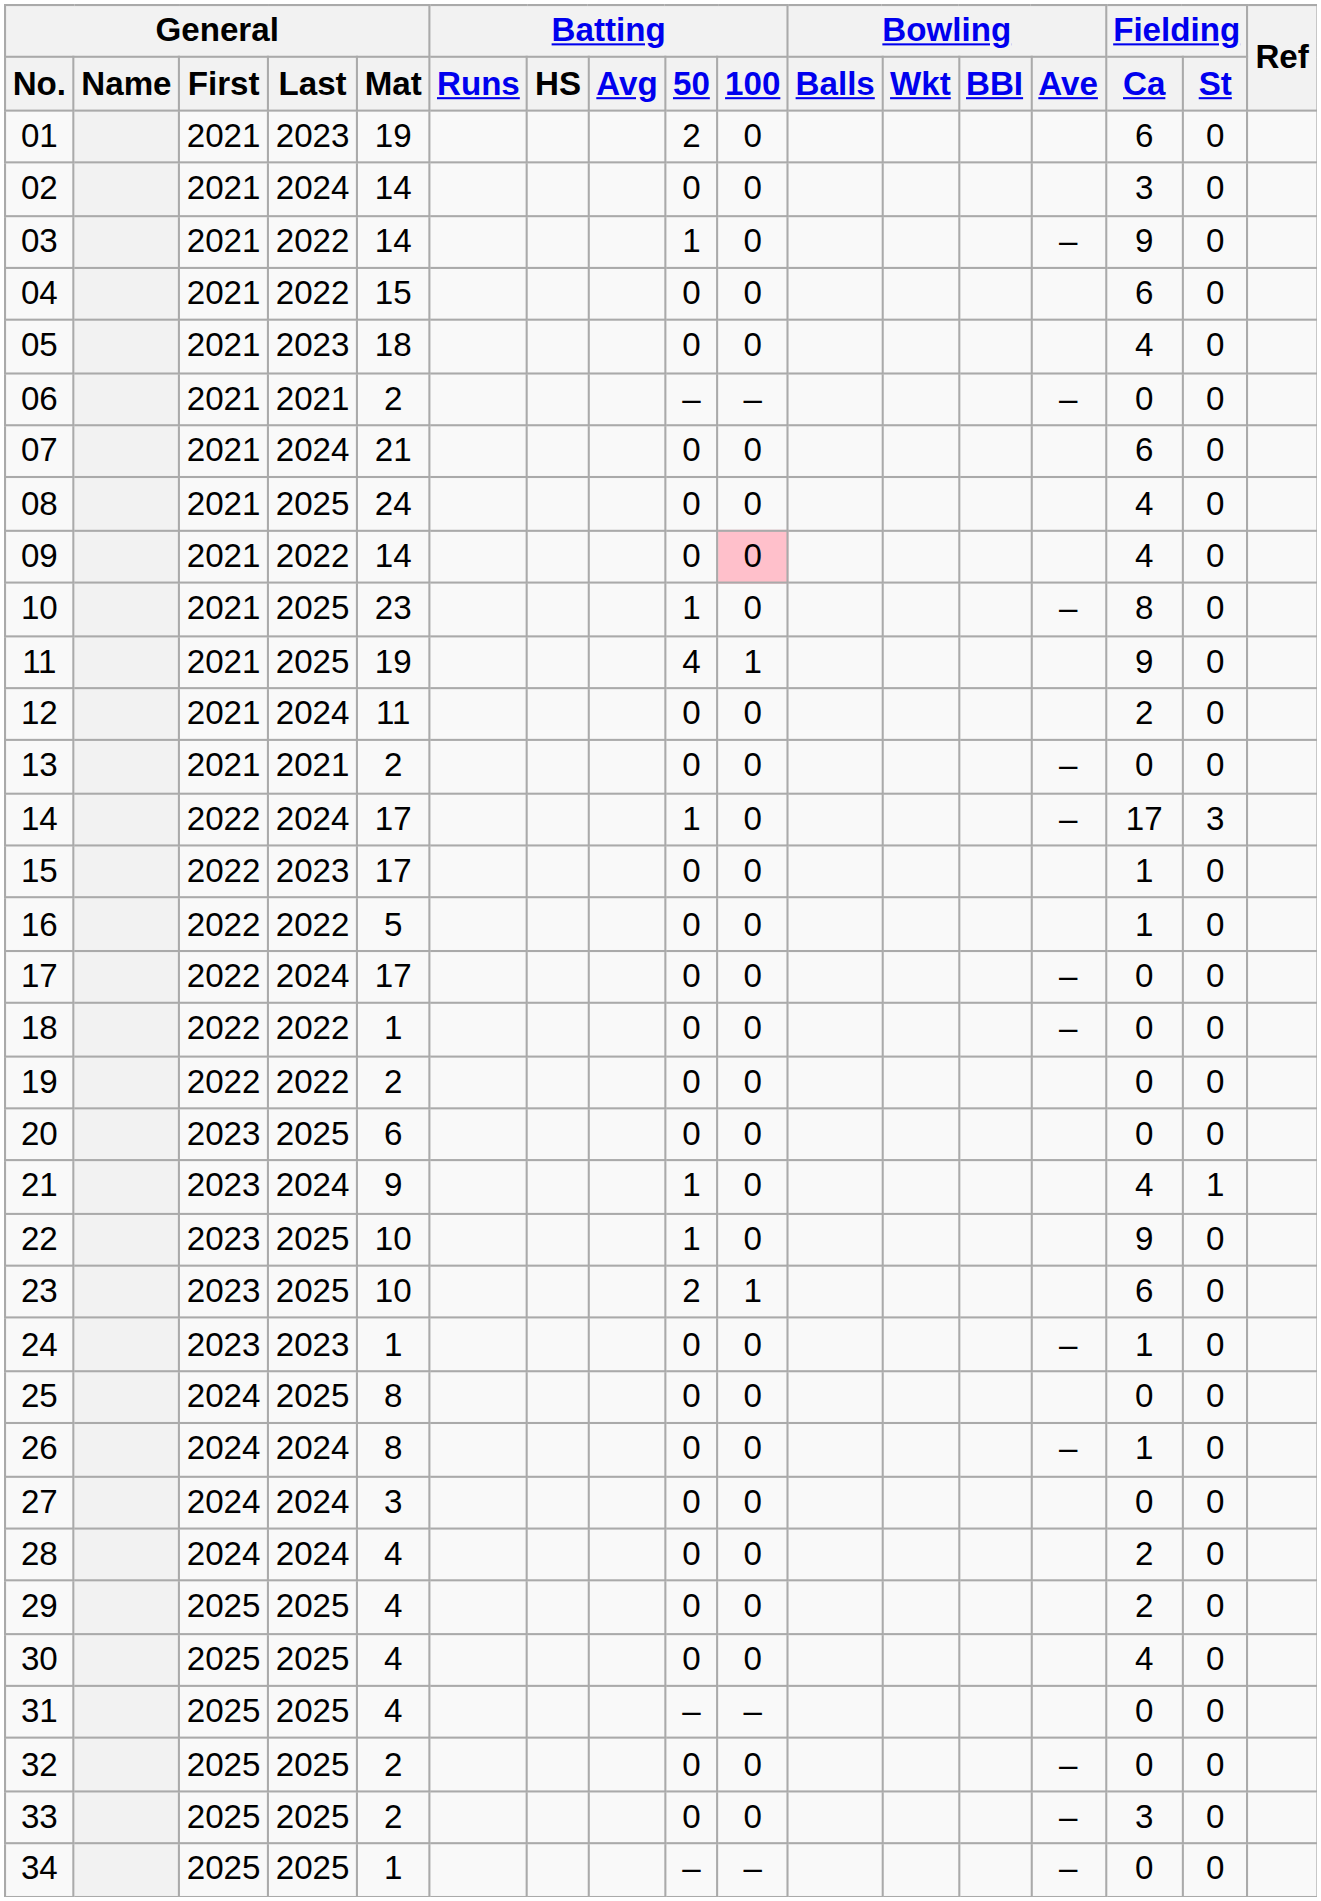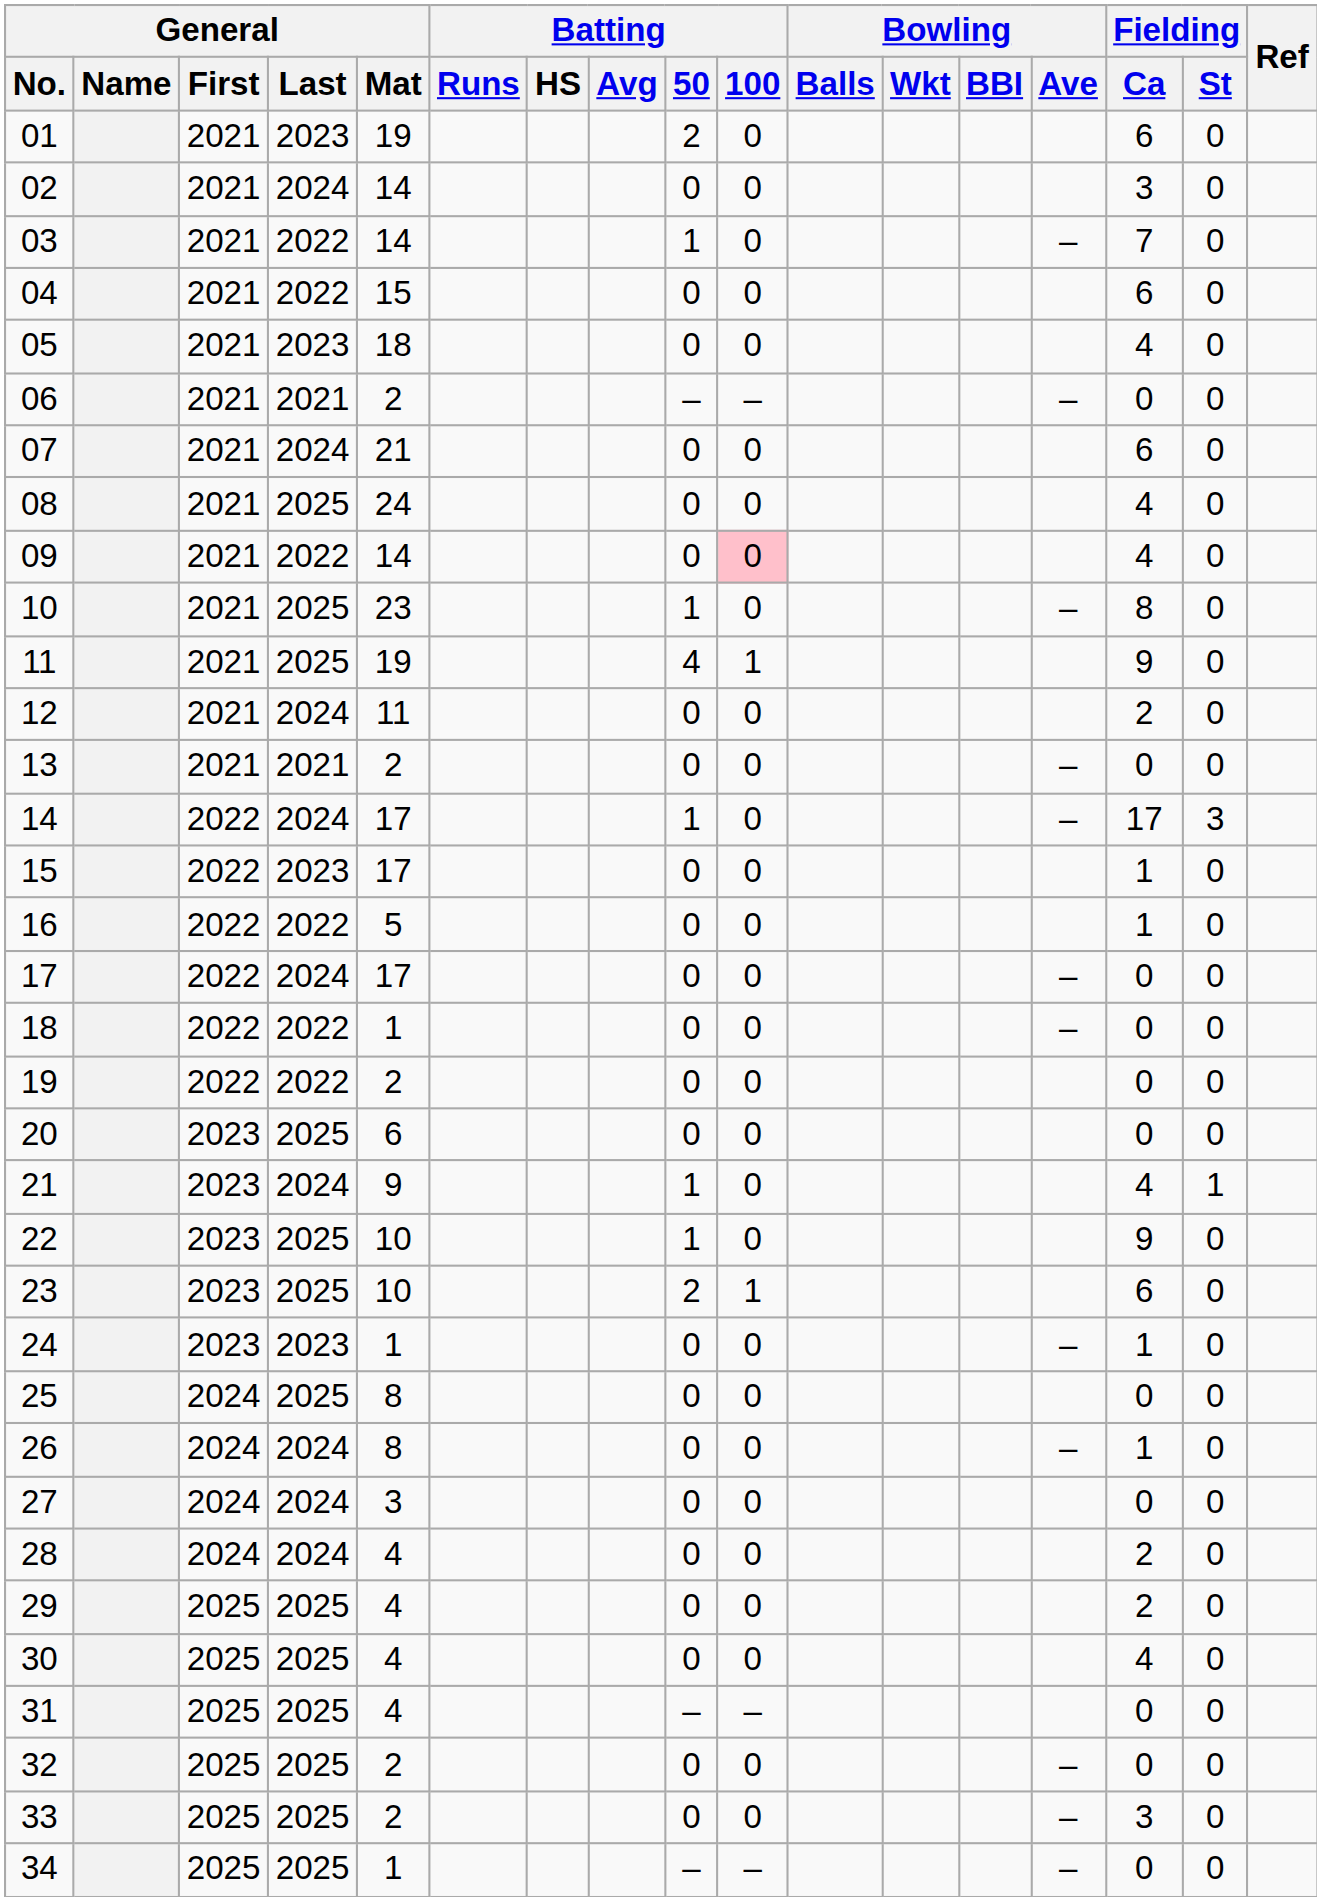03 | Fielding / Ca: 9 -> 7
